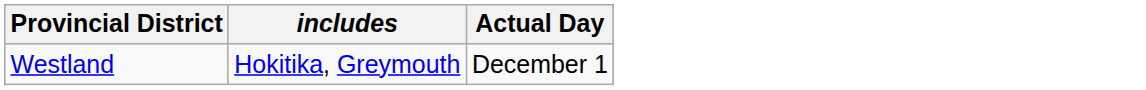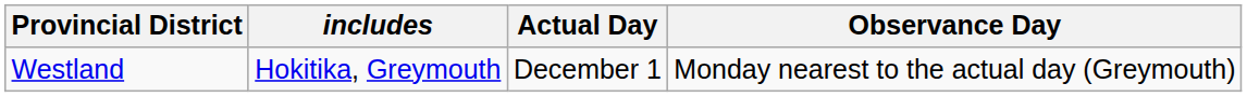+ column: Observance Day | Monday nearest to the actual day (Greymouth)
